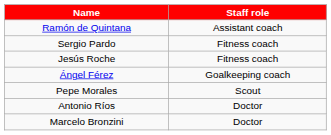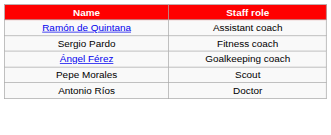- row: Jesús Roche | Fitness coach
- row: Marcelo Bronzini | Doctor
